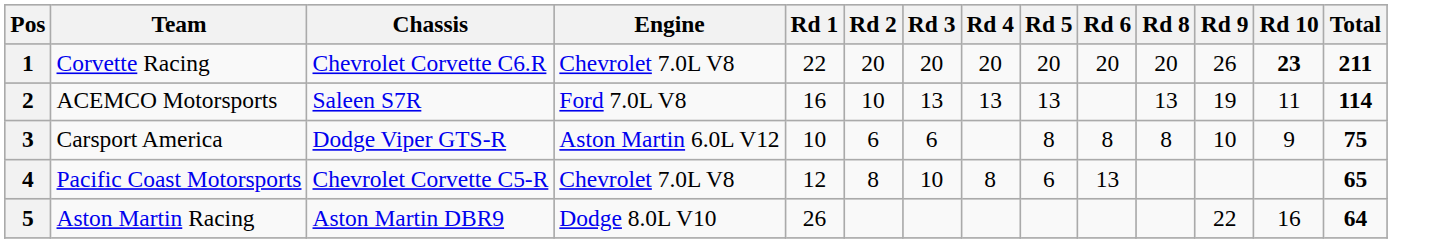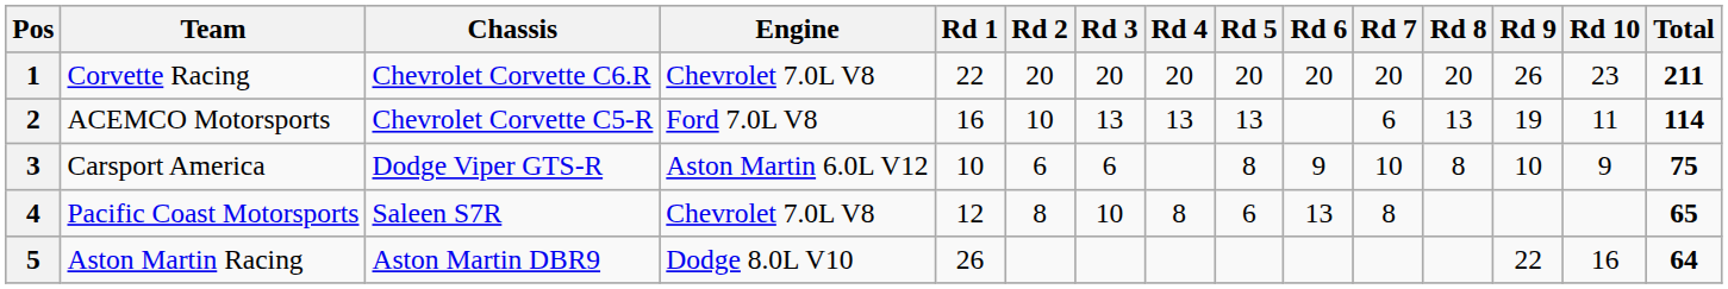+ column: Rd 7 | 20 | 6 | 10 | 8
1 | Rd 10: bold -> normal
2 | Chassis: Saleen S7R -> Chevrolet Corvette C5-R
3 | Rd 6: 8 -> 9
4 | Chassis: Chevrolet Corvette C5-R -> Saleen S7R
